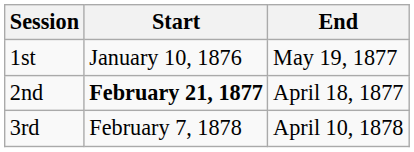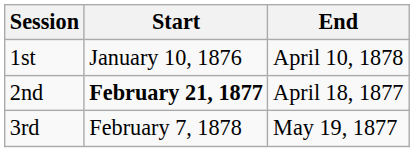1st | End: May 19, 1877 -> April 10, 1878
3rd | End: April 10, 1878 -> May 19, 1877
